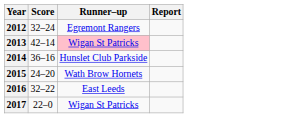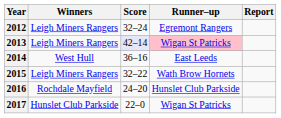+ column: Winners | Leigh Miners Rangers | Leigh Miners Rangers | West Hull | Leigh Miners Rangers | Rochdale Mayfield | Hunslet Club Parkside
2013 | Score: no background -> lavender background
2014 | Runner–up: Hunslet Club Parkside -> East Leeds
2015 | Score: 24–20 -> 32–22
2016 | Score: 32–22 -> 24–20
2016 | Runner–up: East Leeds -> Hunslet Club Parkside
